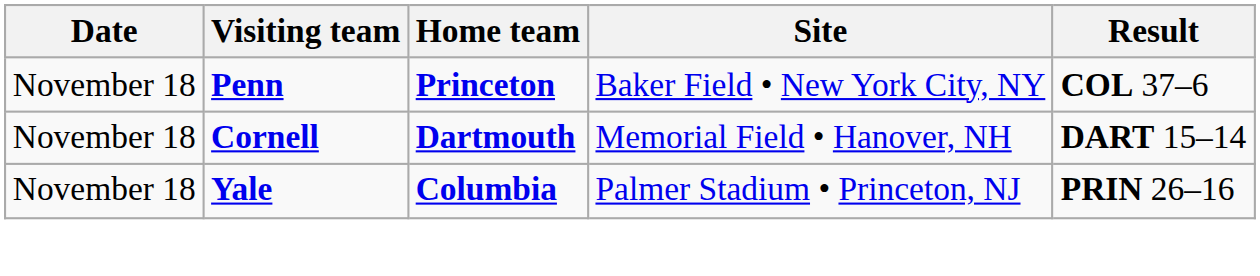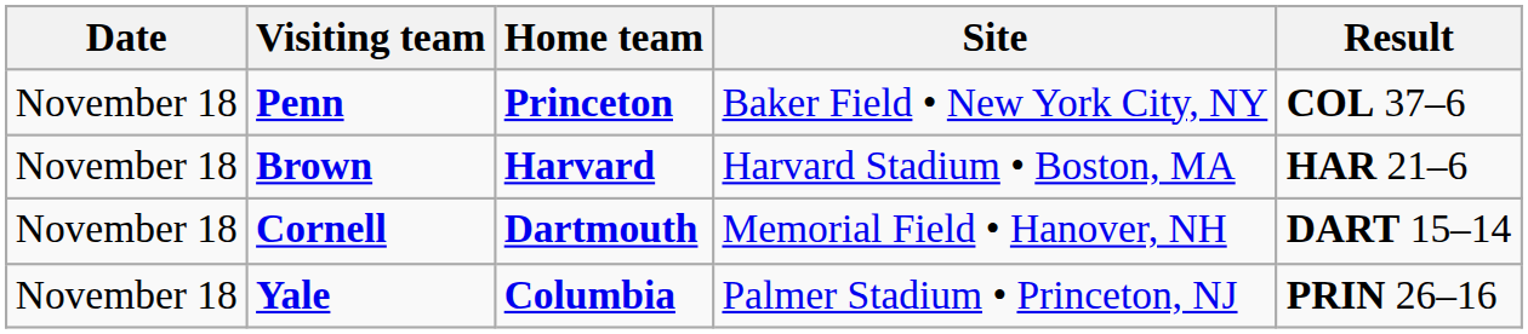+ row: November 18 | Brown | Harvard | Harvard Stadium • Boston, MA | HAR 21–6
